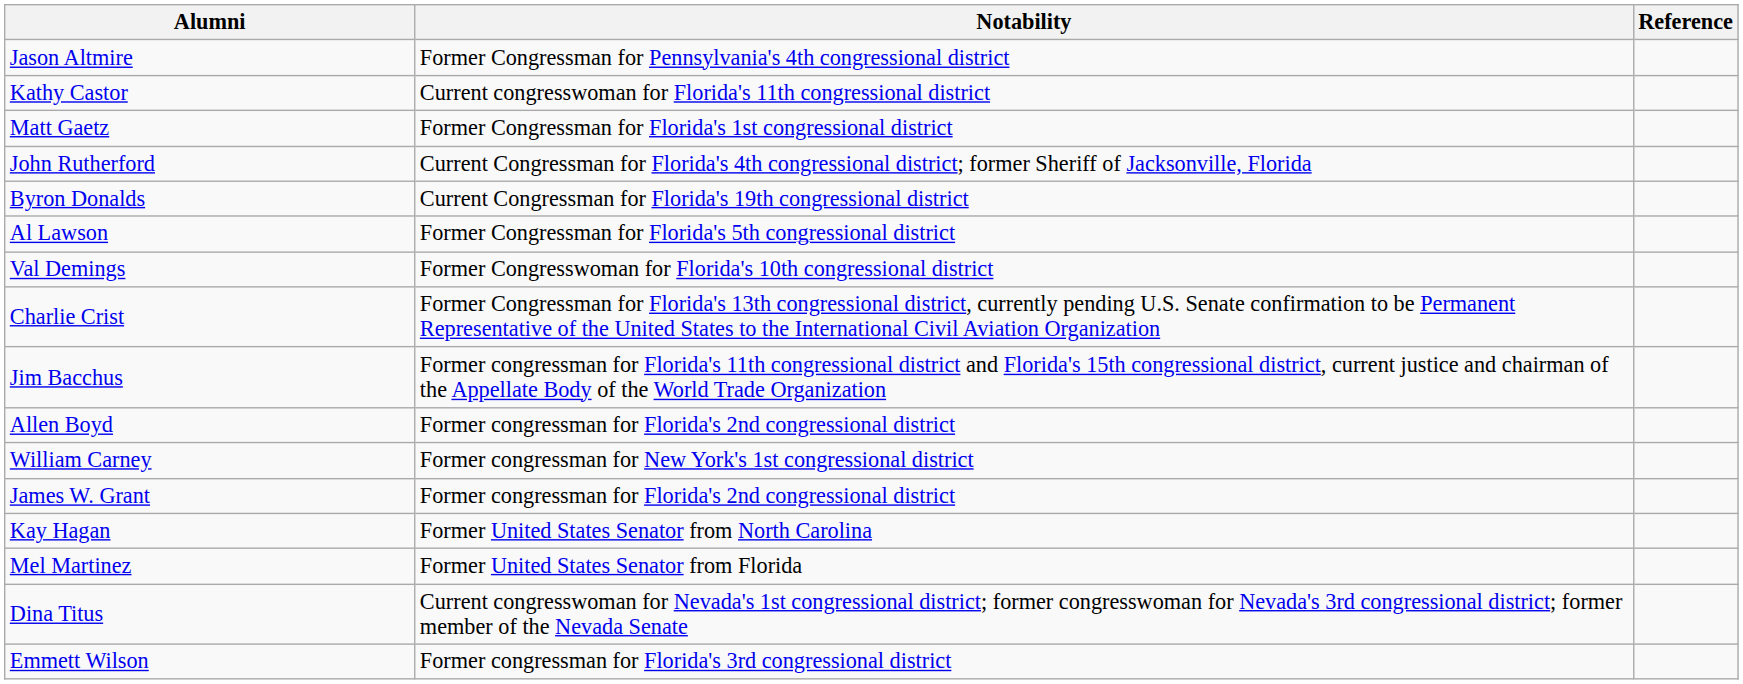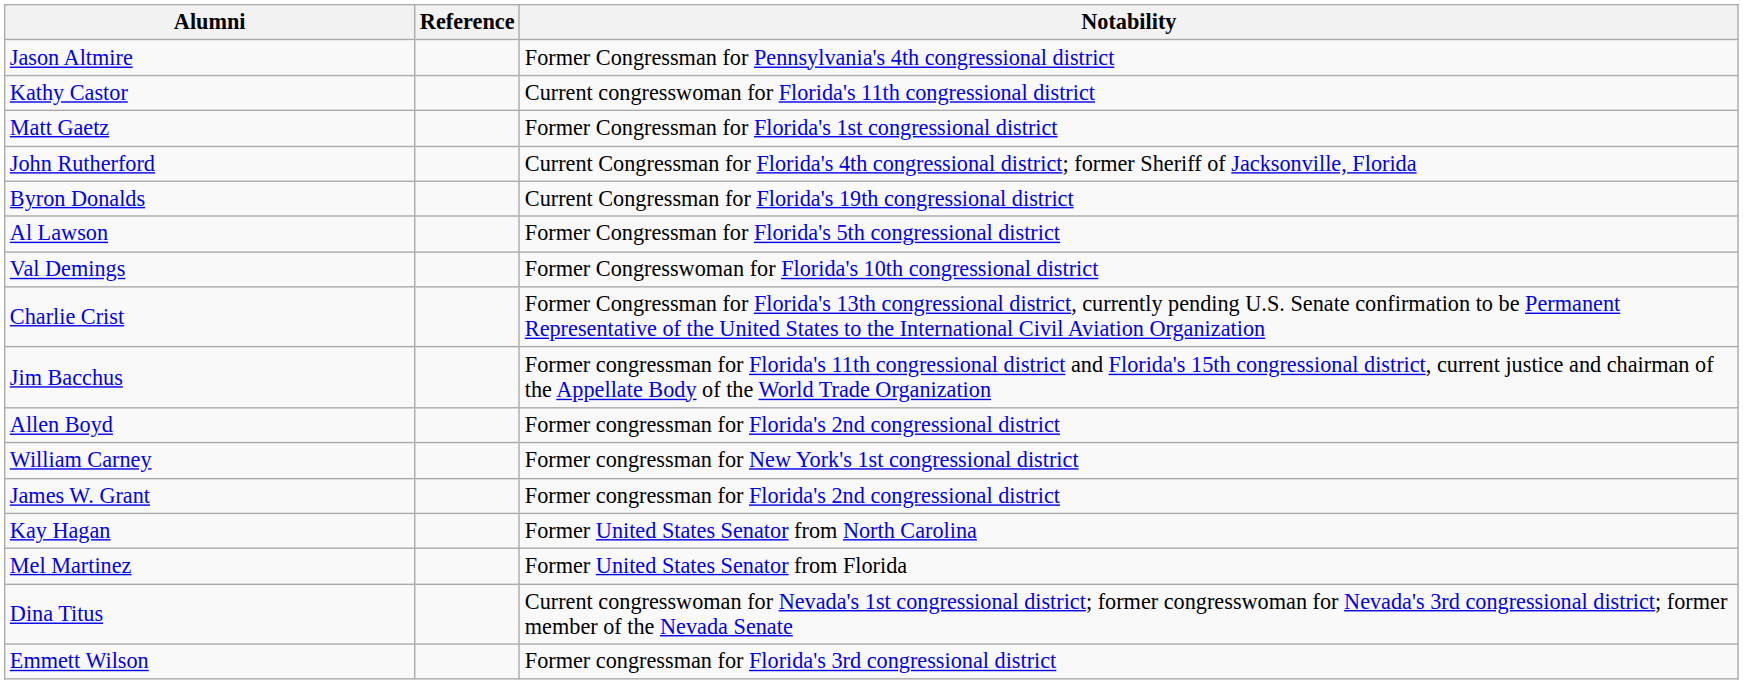columns swapped: Notability <-> Reference
